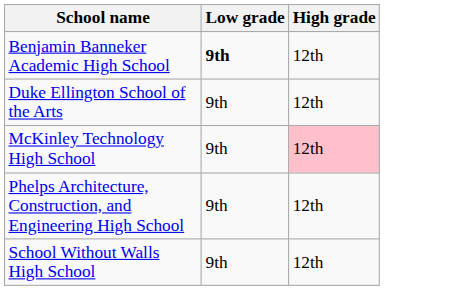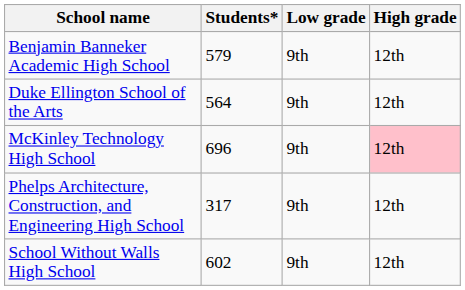+ column: Students* | 579 | 564 | 696 | 317 | 602
Benjamin Banneker Academic High School | Low grade: bold -> normal
